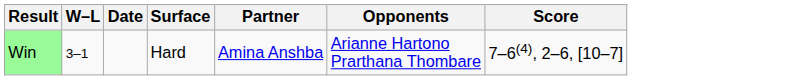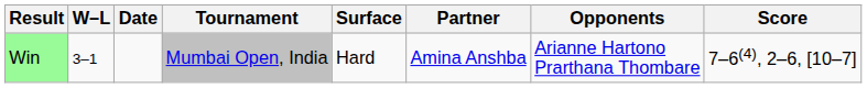+ column: Tournament | Mumbai Open, India
